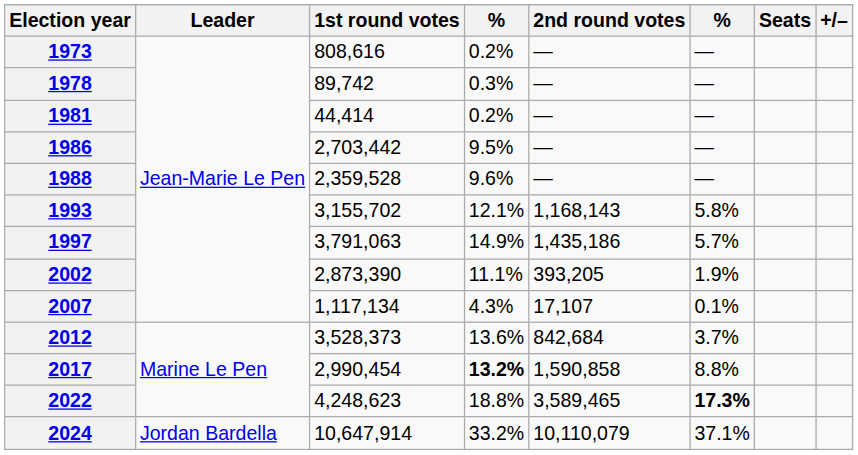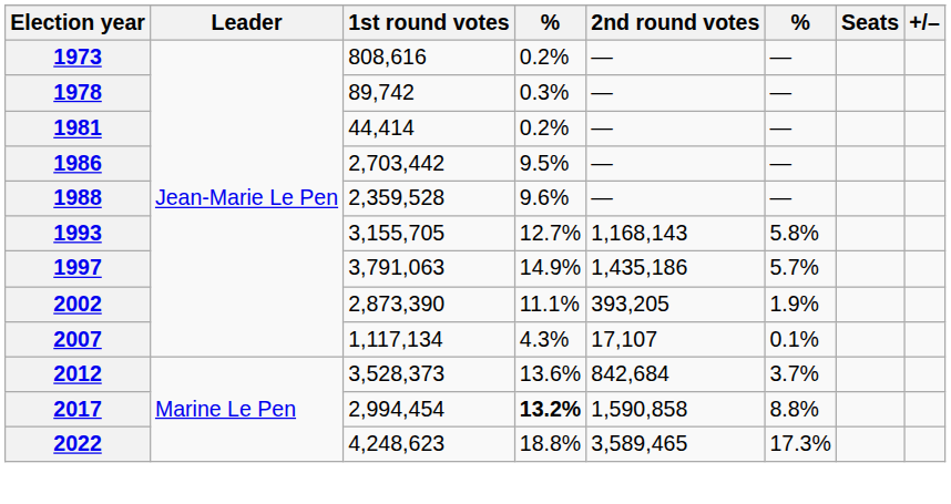1993 | 1st round votes: 3,155,702 -> 3,155,705
1993 | column 4: 12.1% -> 12.7%
2017 | 1st round votes: 2,990,454 -> 2,994,454
2022 | column 6: bold -> normal
- row: 2024 | Jordan Bardella | 10,647,914 | 33.2% | 10,110,079 | 37.1%
